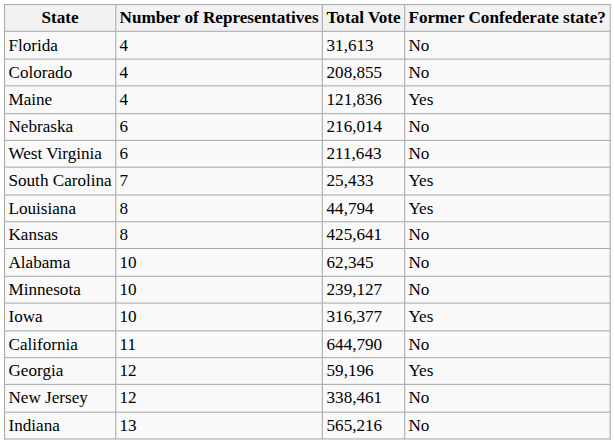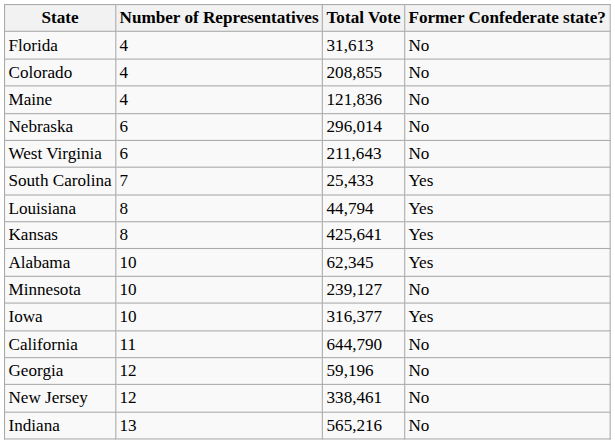Maine | Former Confederate state?: Yes -> No
Nebraska | Total Vote: 216,014 -> 296,014
Kansas | Former Confederate state?: No -> Yes
Alabama | Former Confederate state?: No -> Yes
Georgia | Former Confederate state?: Yes -> No
